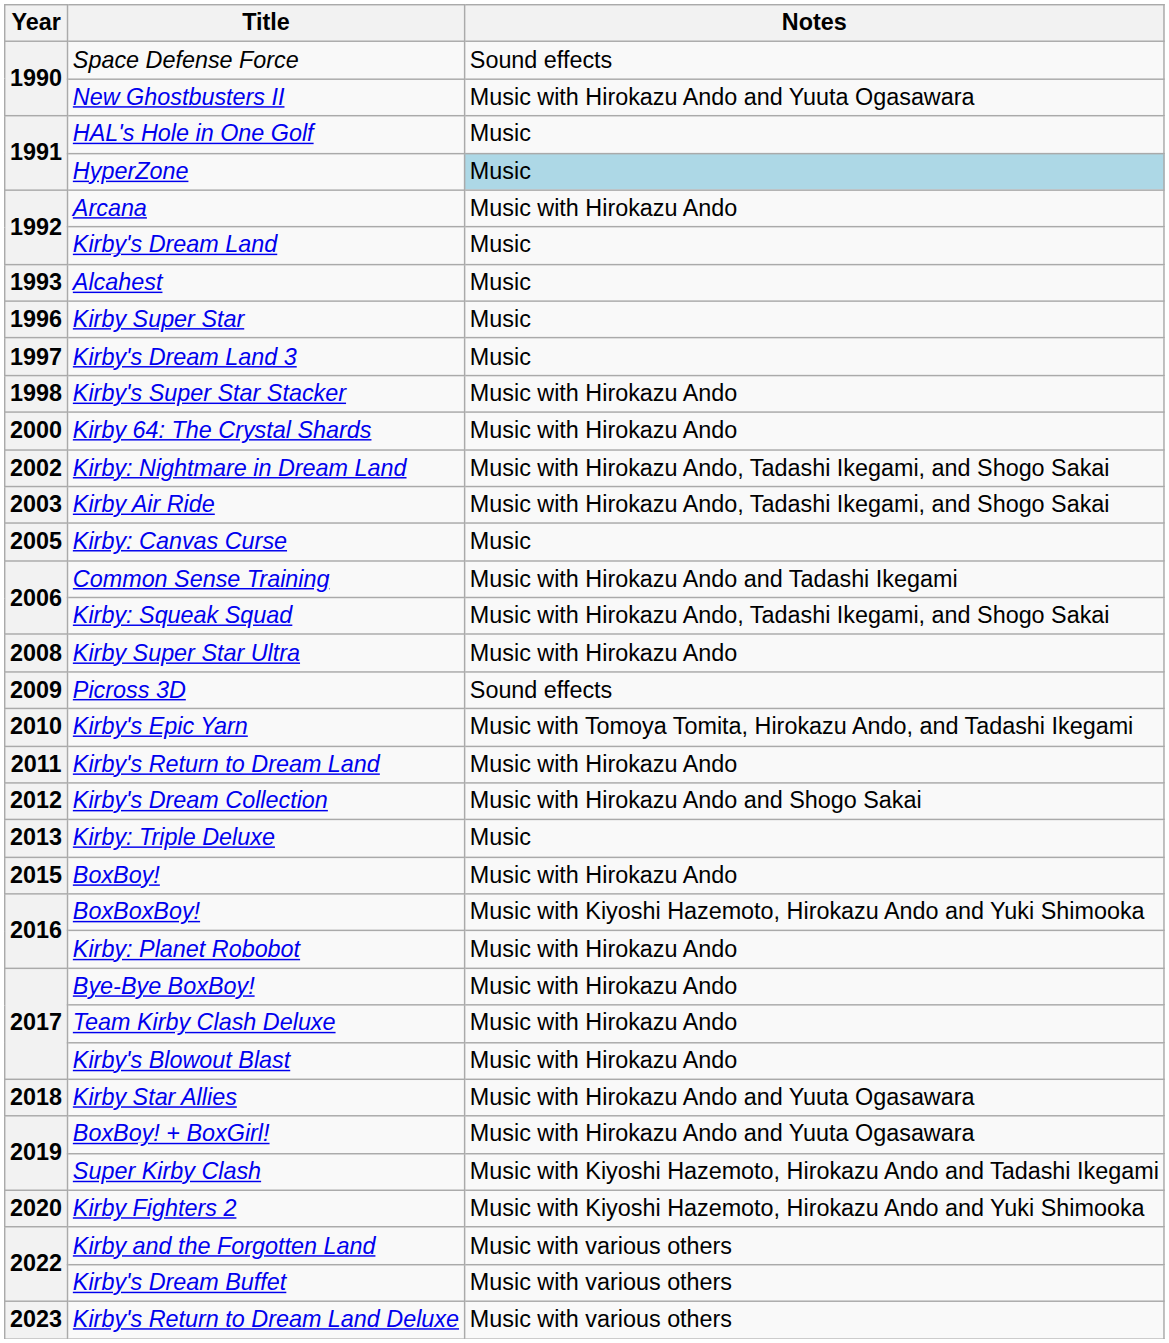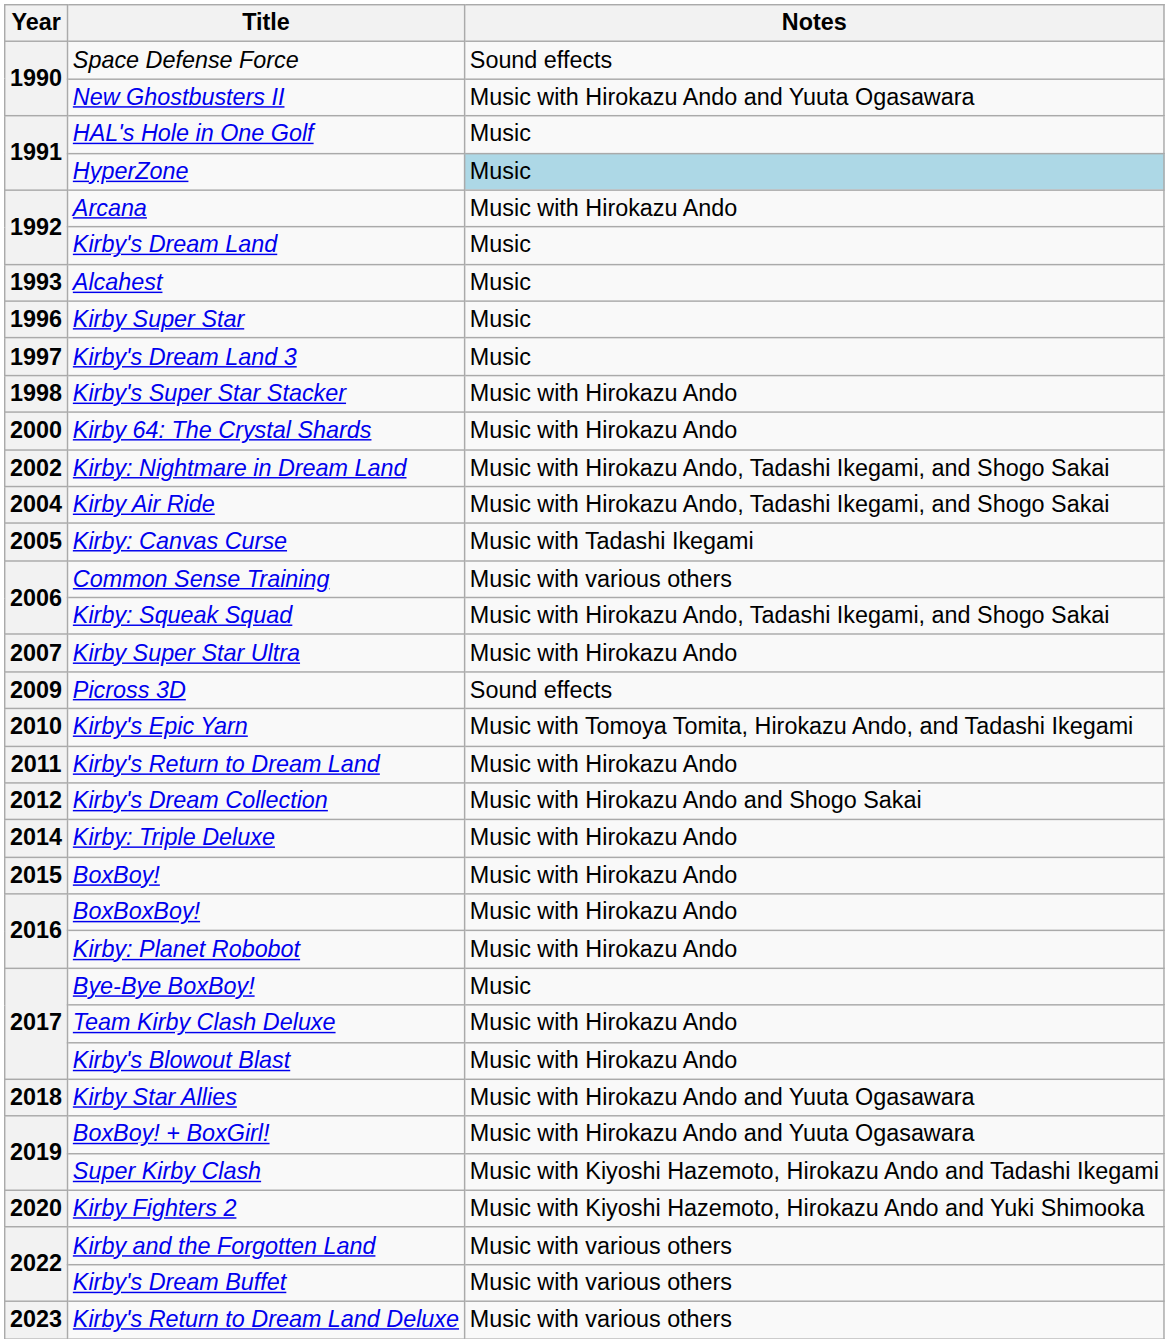Kirby Air Ride | Year: 2003 -> 2004
Kirby: Canvas Curse | Notes: Music -> Music with Tadashi Ikegami
Common Sense Training | Notes: Music with Hirokazu Ando and Tadashi Ikegami -> Music with various others
Kirby Super Star Ultra | Year: 2008 -> 2007
Kirby: Triple Deluxe | Year: 2013 -> 2014
Kirby: Triple Deluxe | Notes: Music -> Music with Hirokazu Ando
BoxBoxBoy! | Notes: Music with Kiyoshi Hazemoto, Hirokazu Ando and Yuki Shimooka -> Music with Hirokazu Ando
Bye-Bye BoxBoy! | Notes: Music with Hirokazu Ando -> Music
